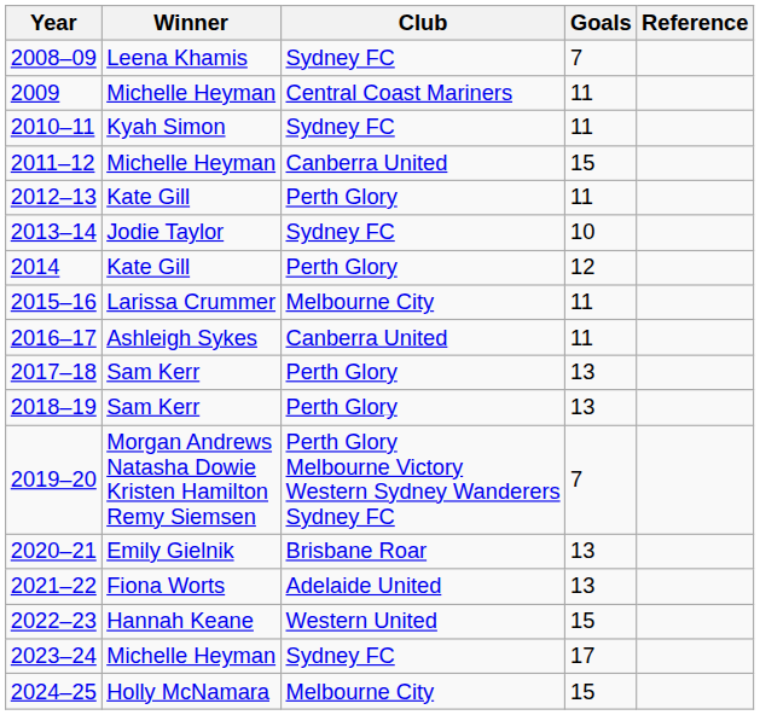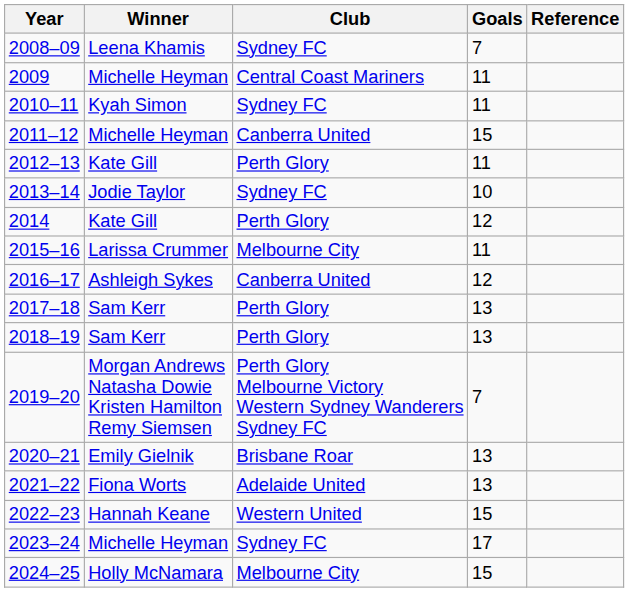2016–17 | Goals: 11 -> 12
